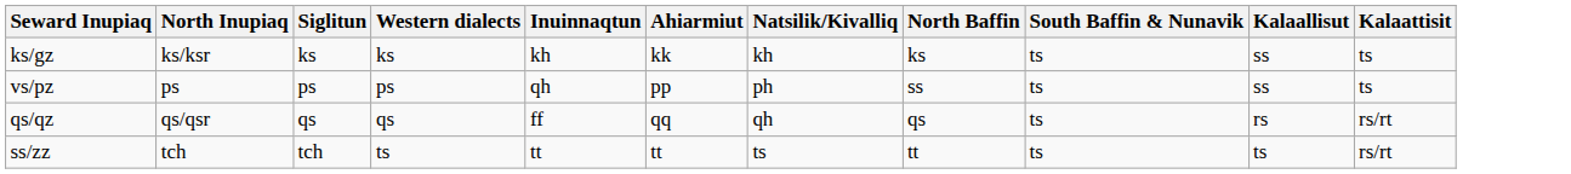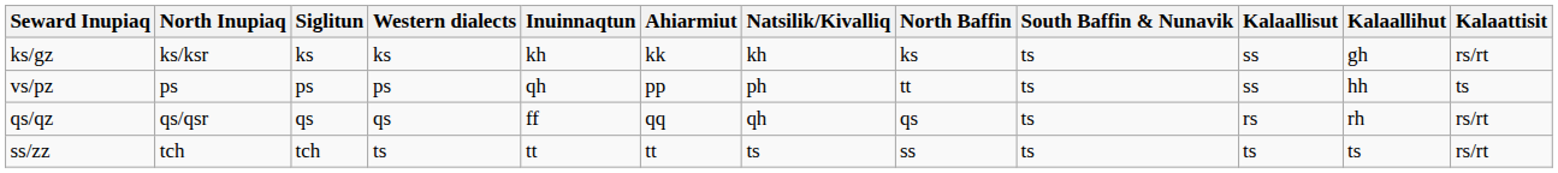+ column: Kalaallihut | gh | hh | rh | ts
ks/gz | Kalaattisit: ts -> rs/rt
vs/pz | North Baffin: ss -> tt
ss/zz | North Baffin: tt -> ss
